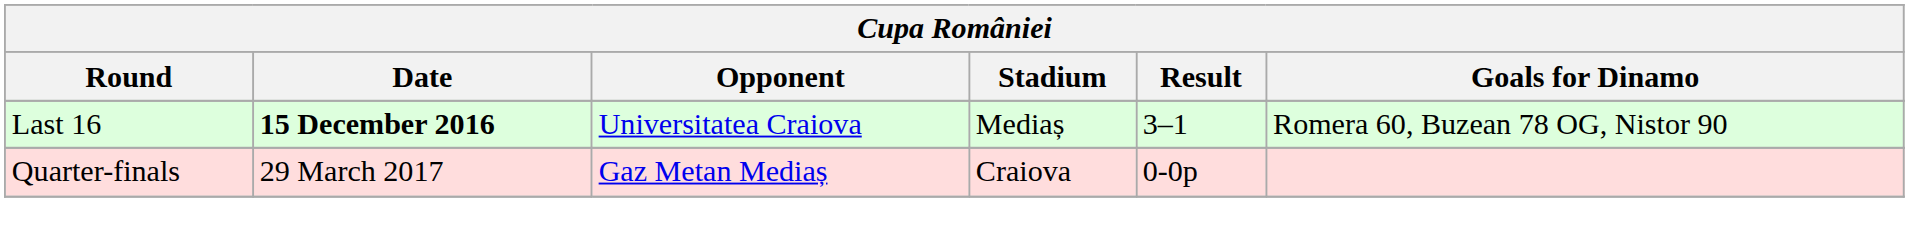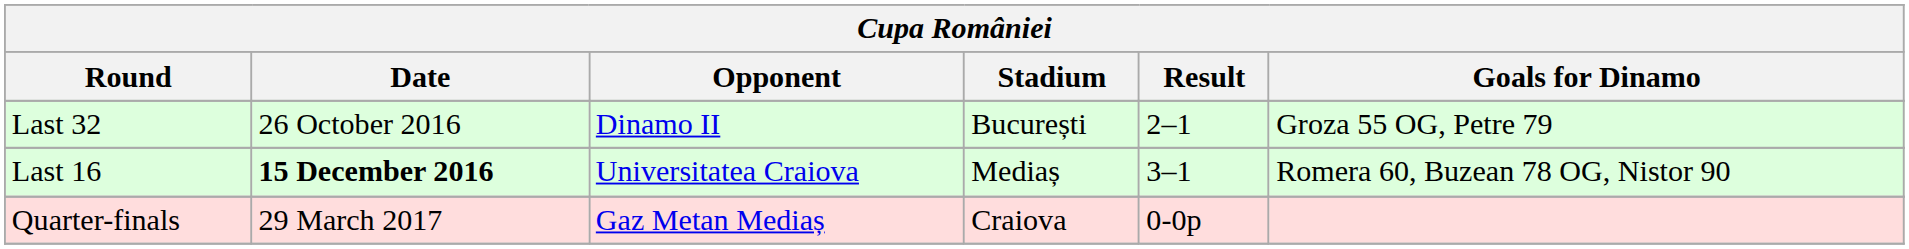+ row: Last 32 | 26 October 2016 | Dinamo II | București | 2–1 | Groza 55 OG, Petre 79
